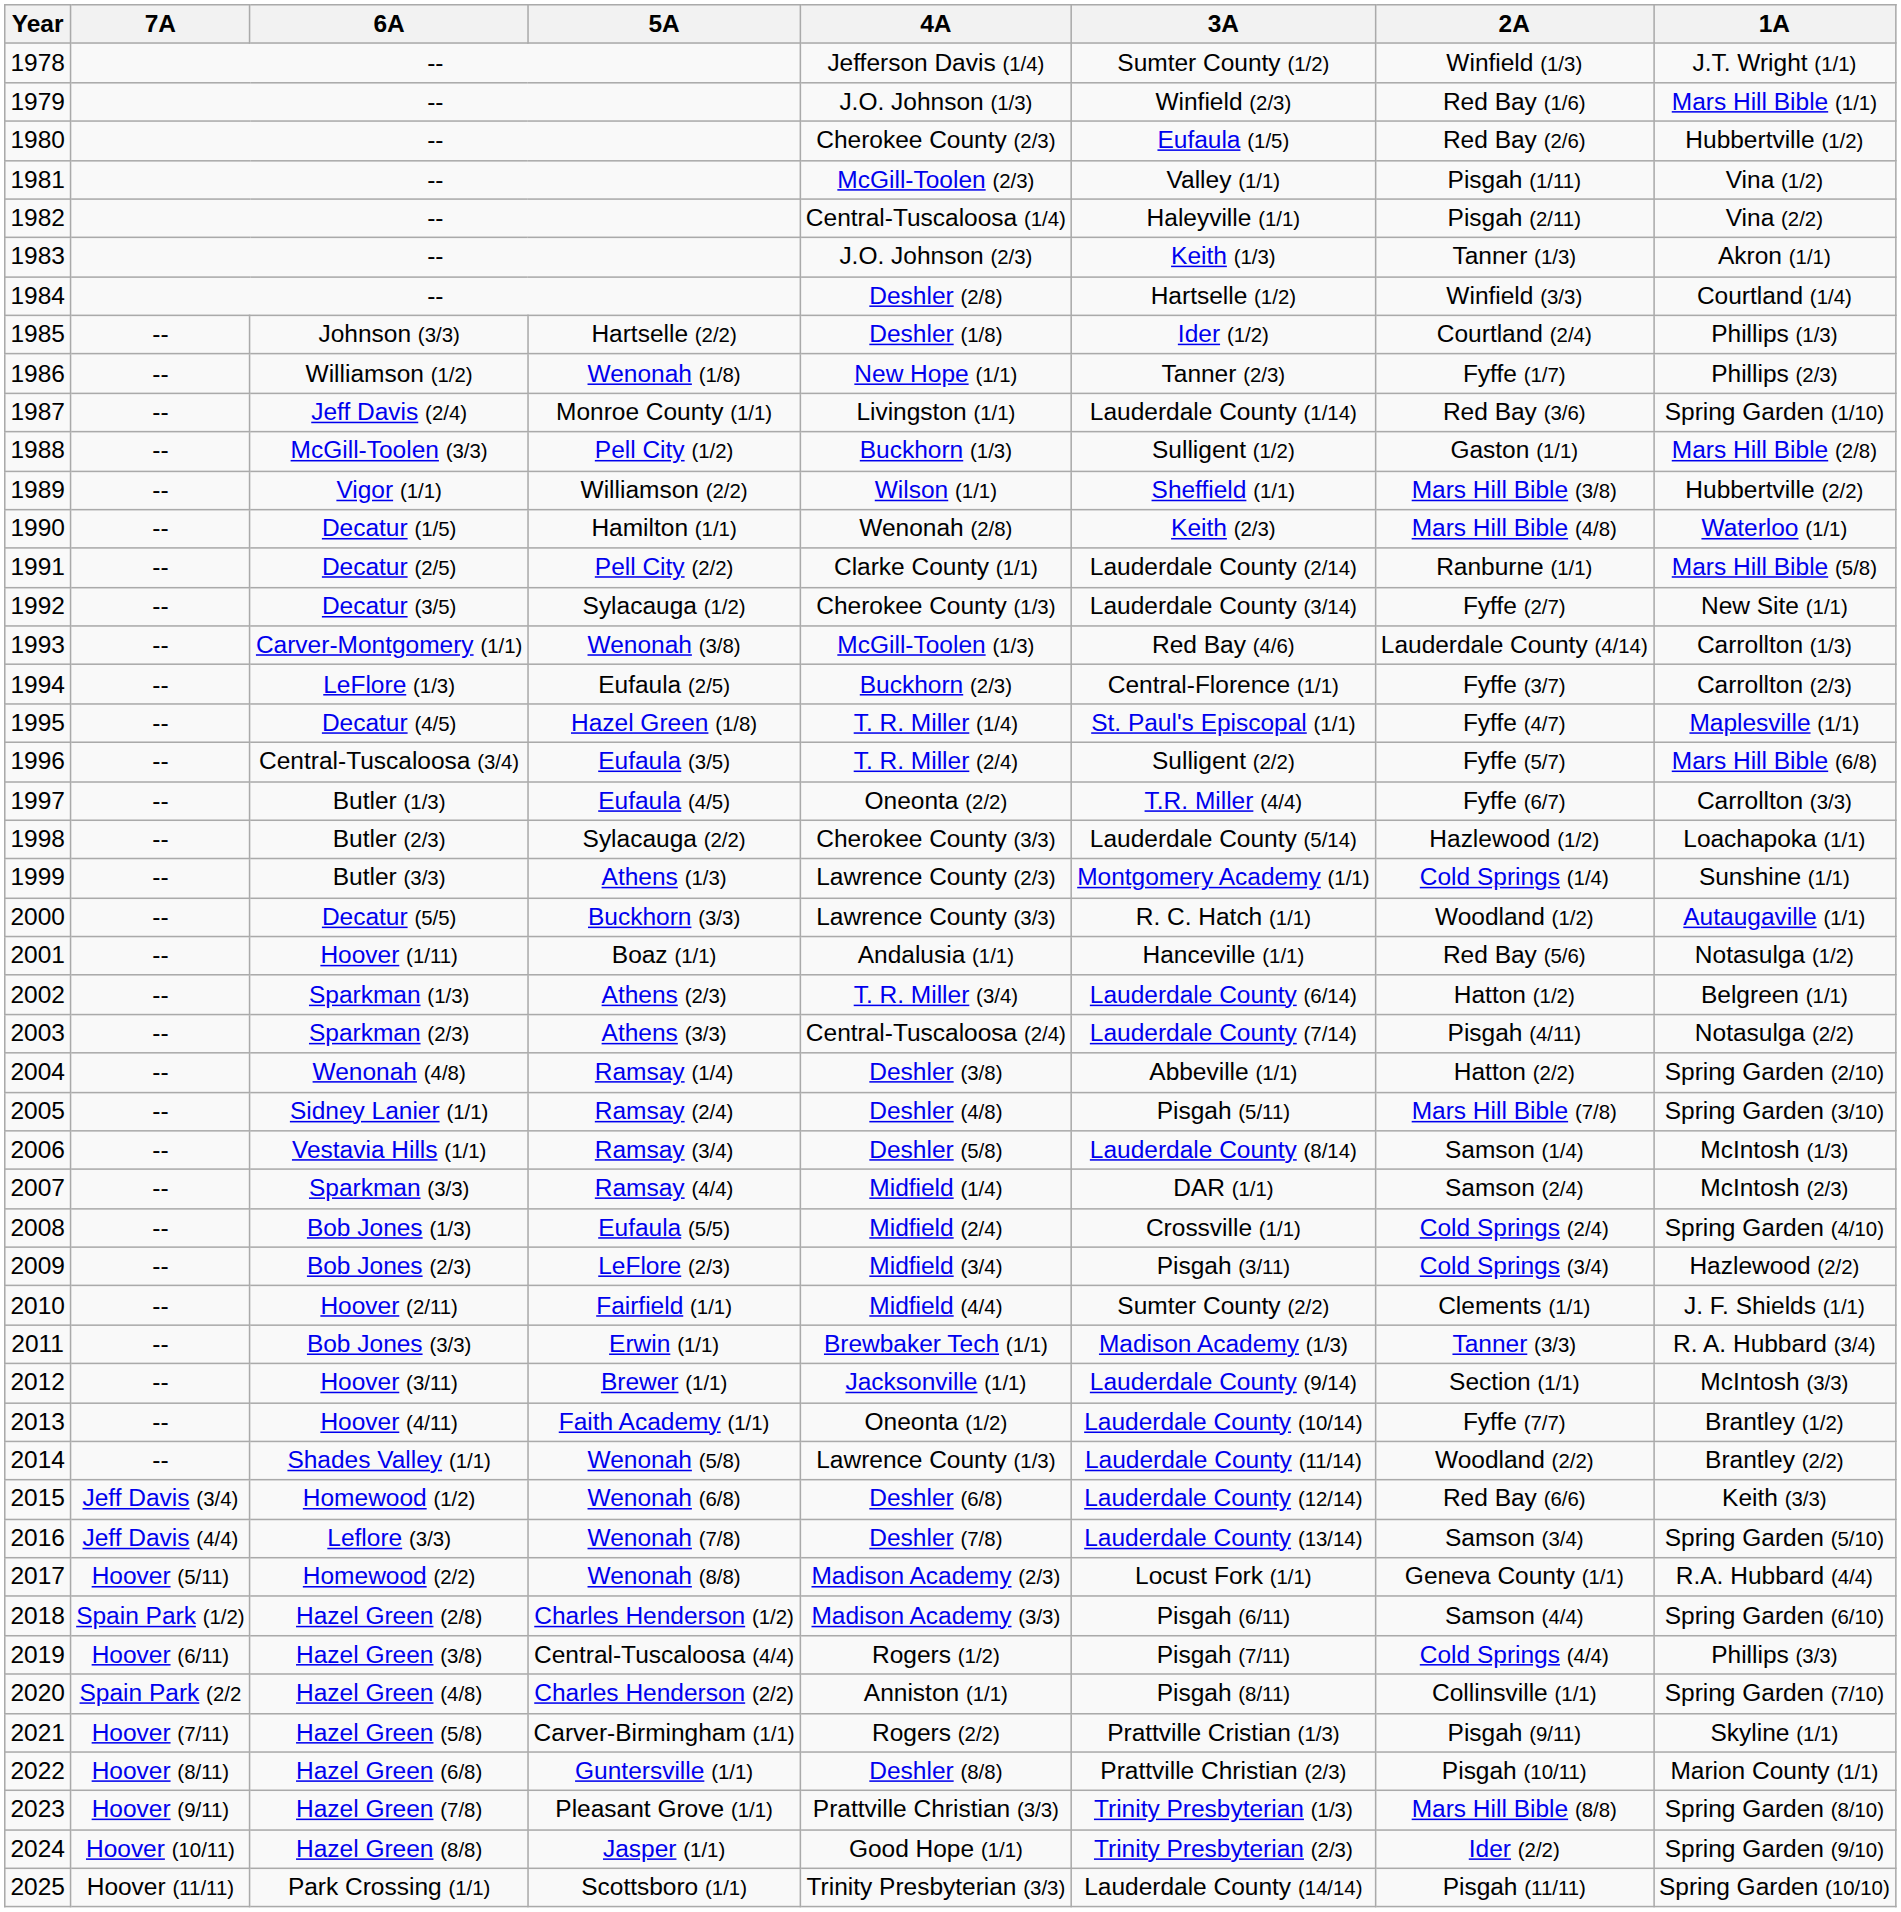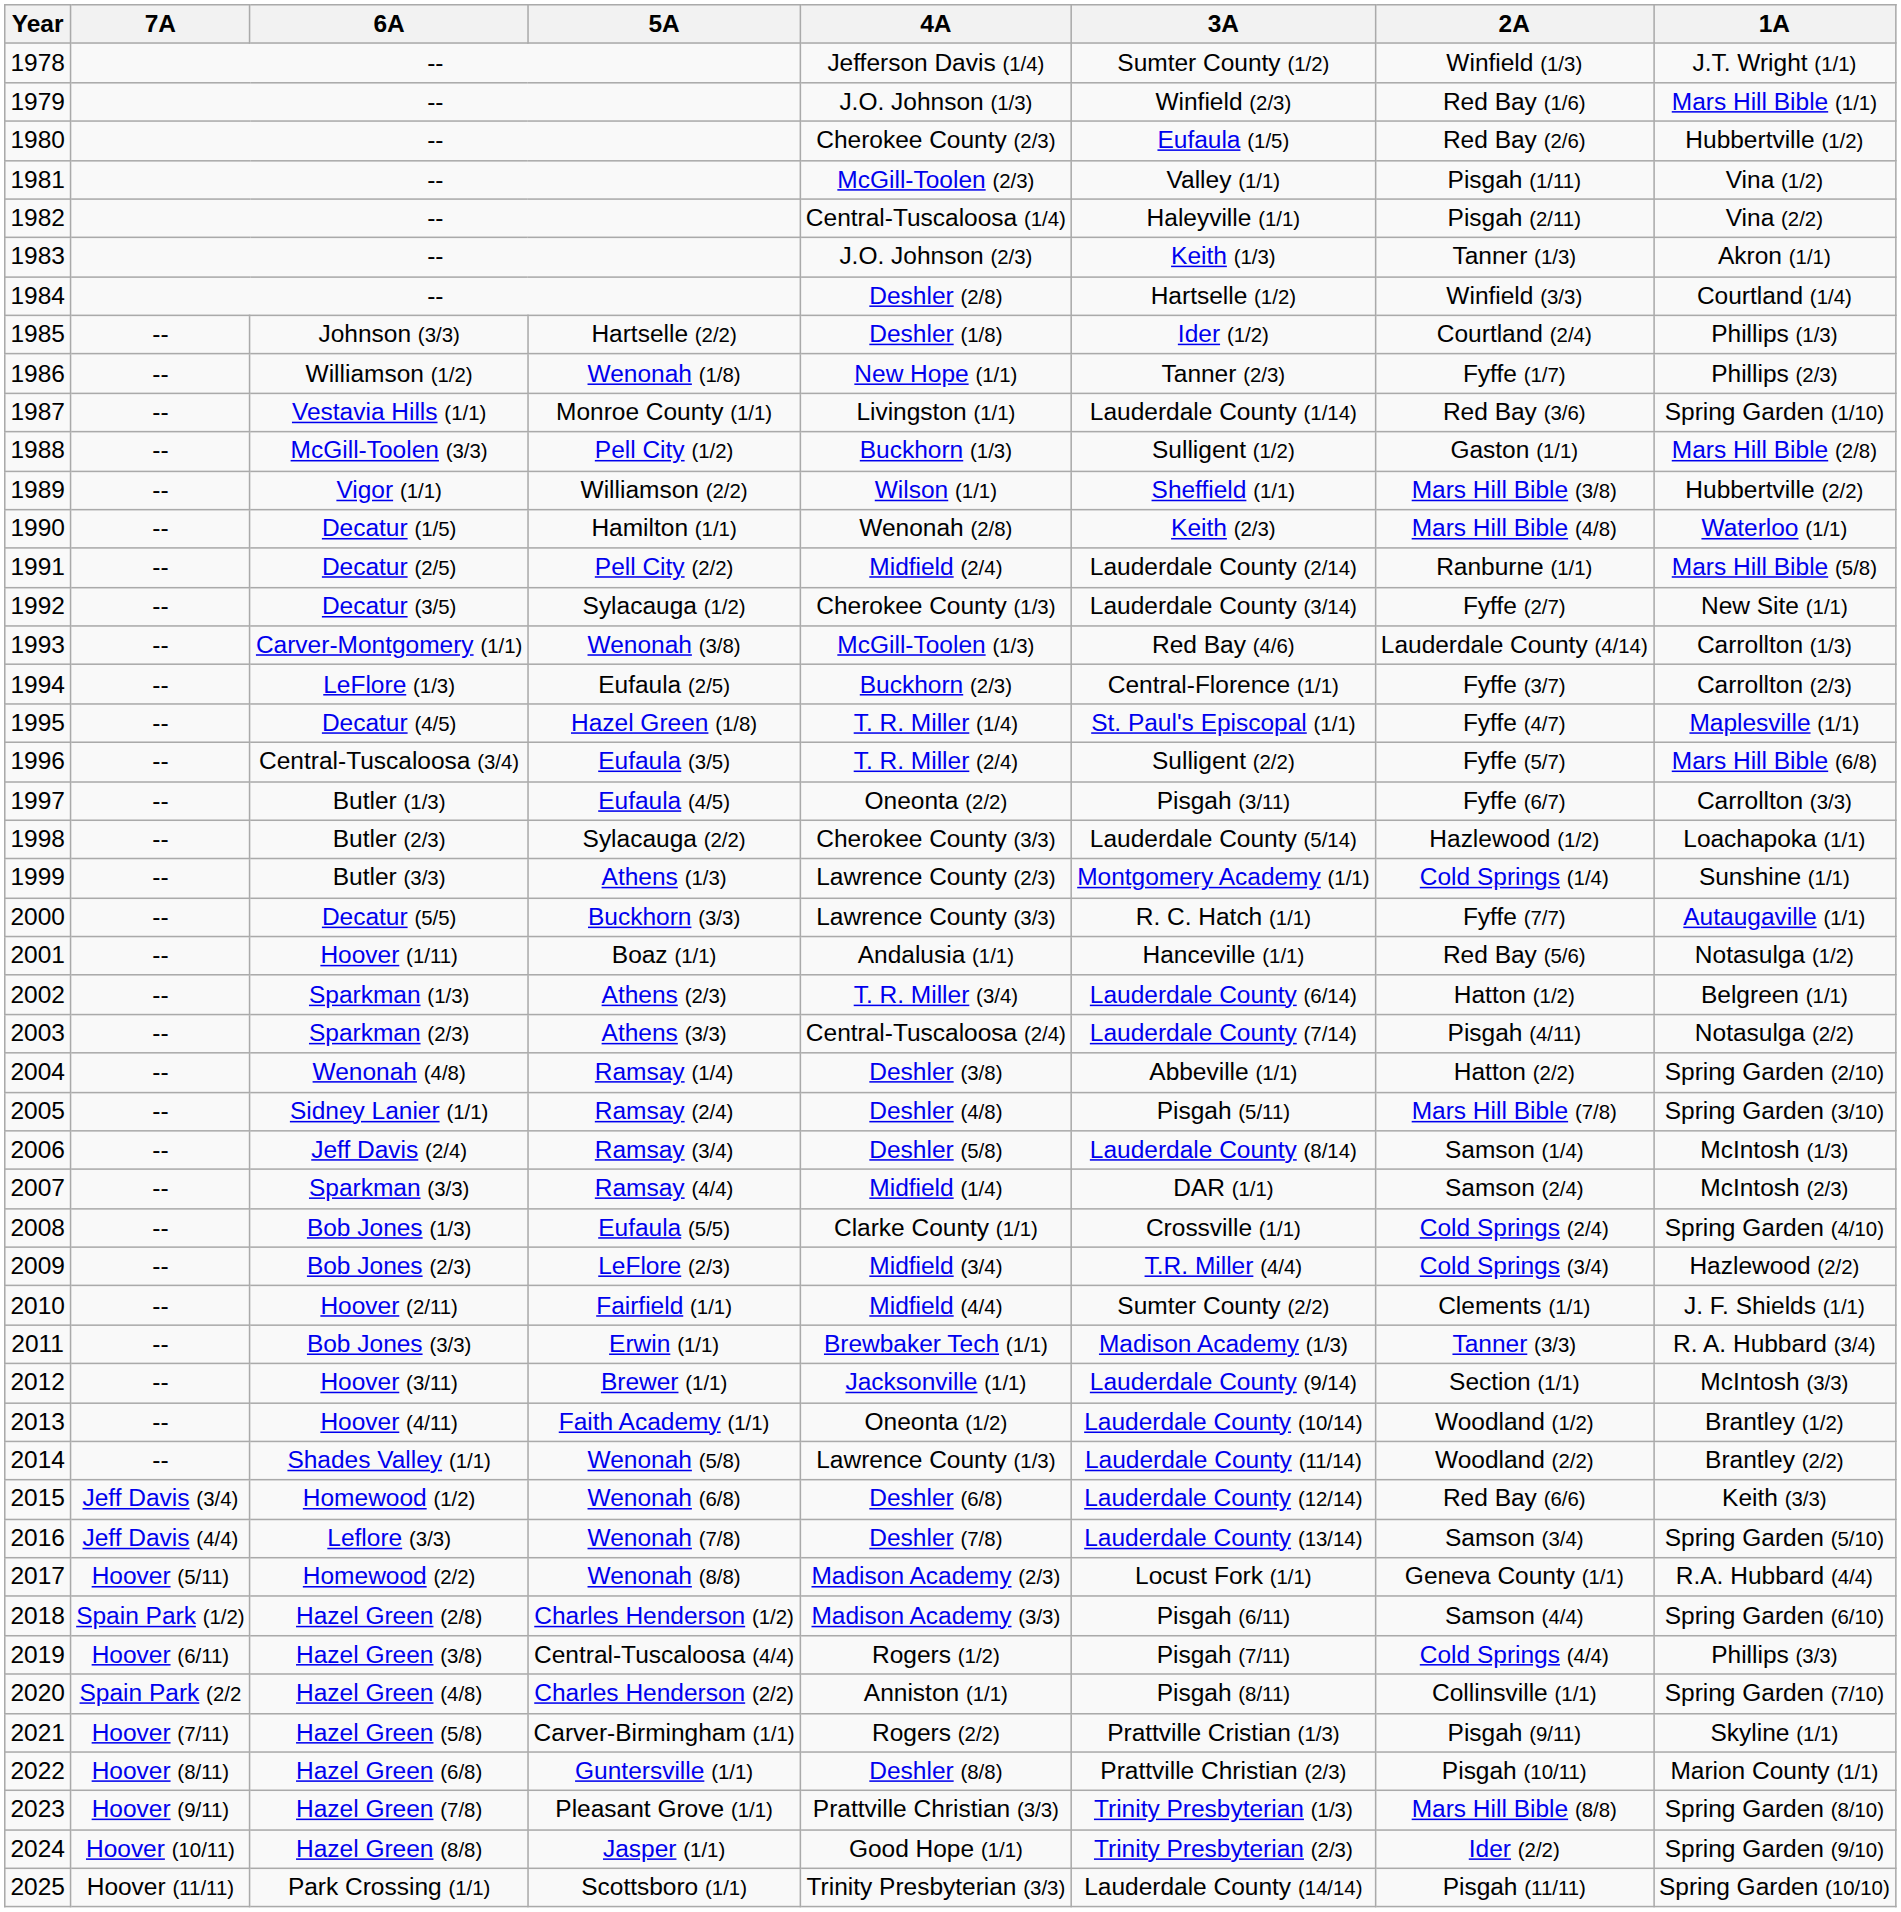1987 | 6A: Jeff Davis (2/4) -> Vestavia Hills (1/1)
1991 | 4A: Clarke County (1/1) -> Midfield (2/4)
1997 | 3A: T.R. Miller (4/4) -> Pisgah (3/11)
2000 | 2A: Woodland (1/2) -> Fyffe (7/7)
2006 | 6A: Vestavia Hills (1/1) -> Jeff Davis (2/4)
2008 | 4A: Midfield (2/4) -> Clarke County (1/1)
2009 | 3A: Pisgah (3/11) -> T.R. Miller (4/4)
2013 | 2A: Fyffe (7/7) -> Woodland (1/2)
